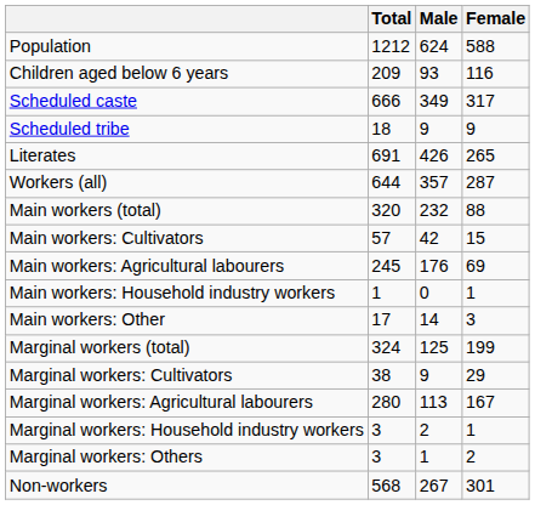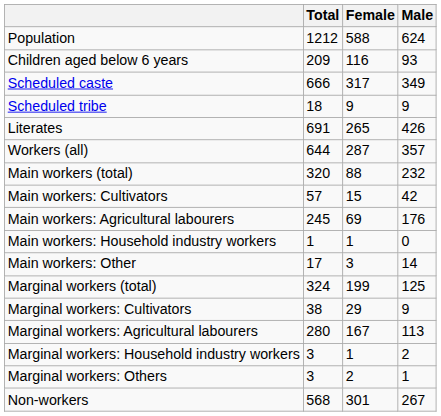columns swapped: Male <-> Female
